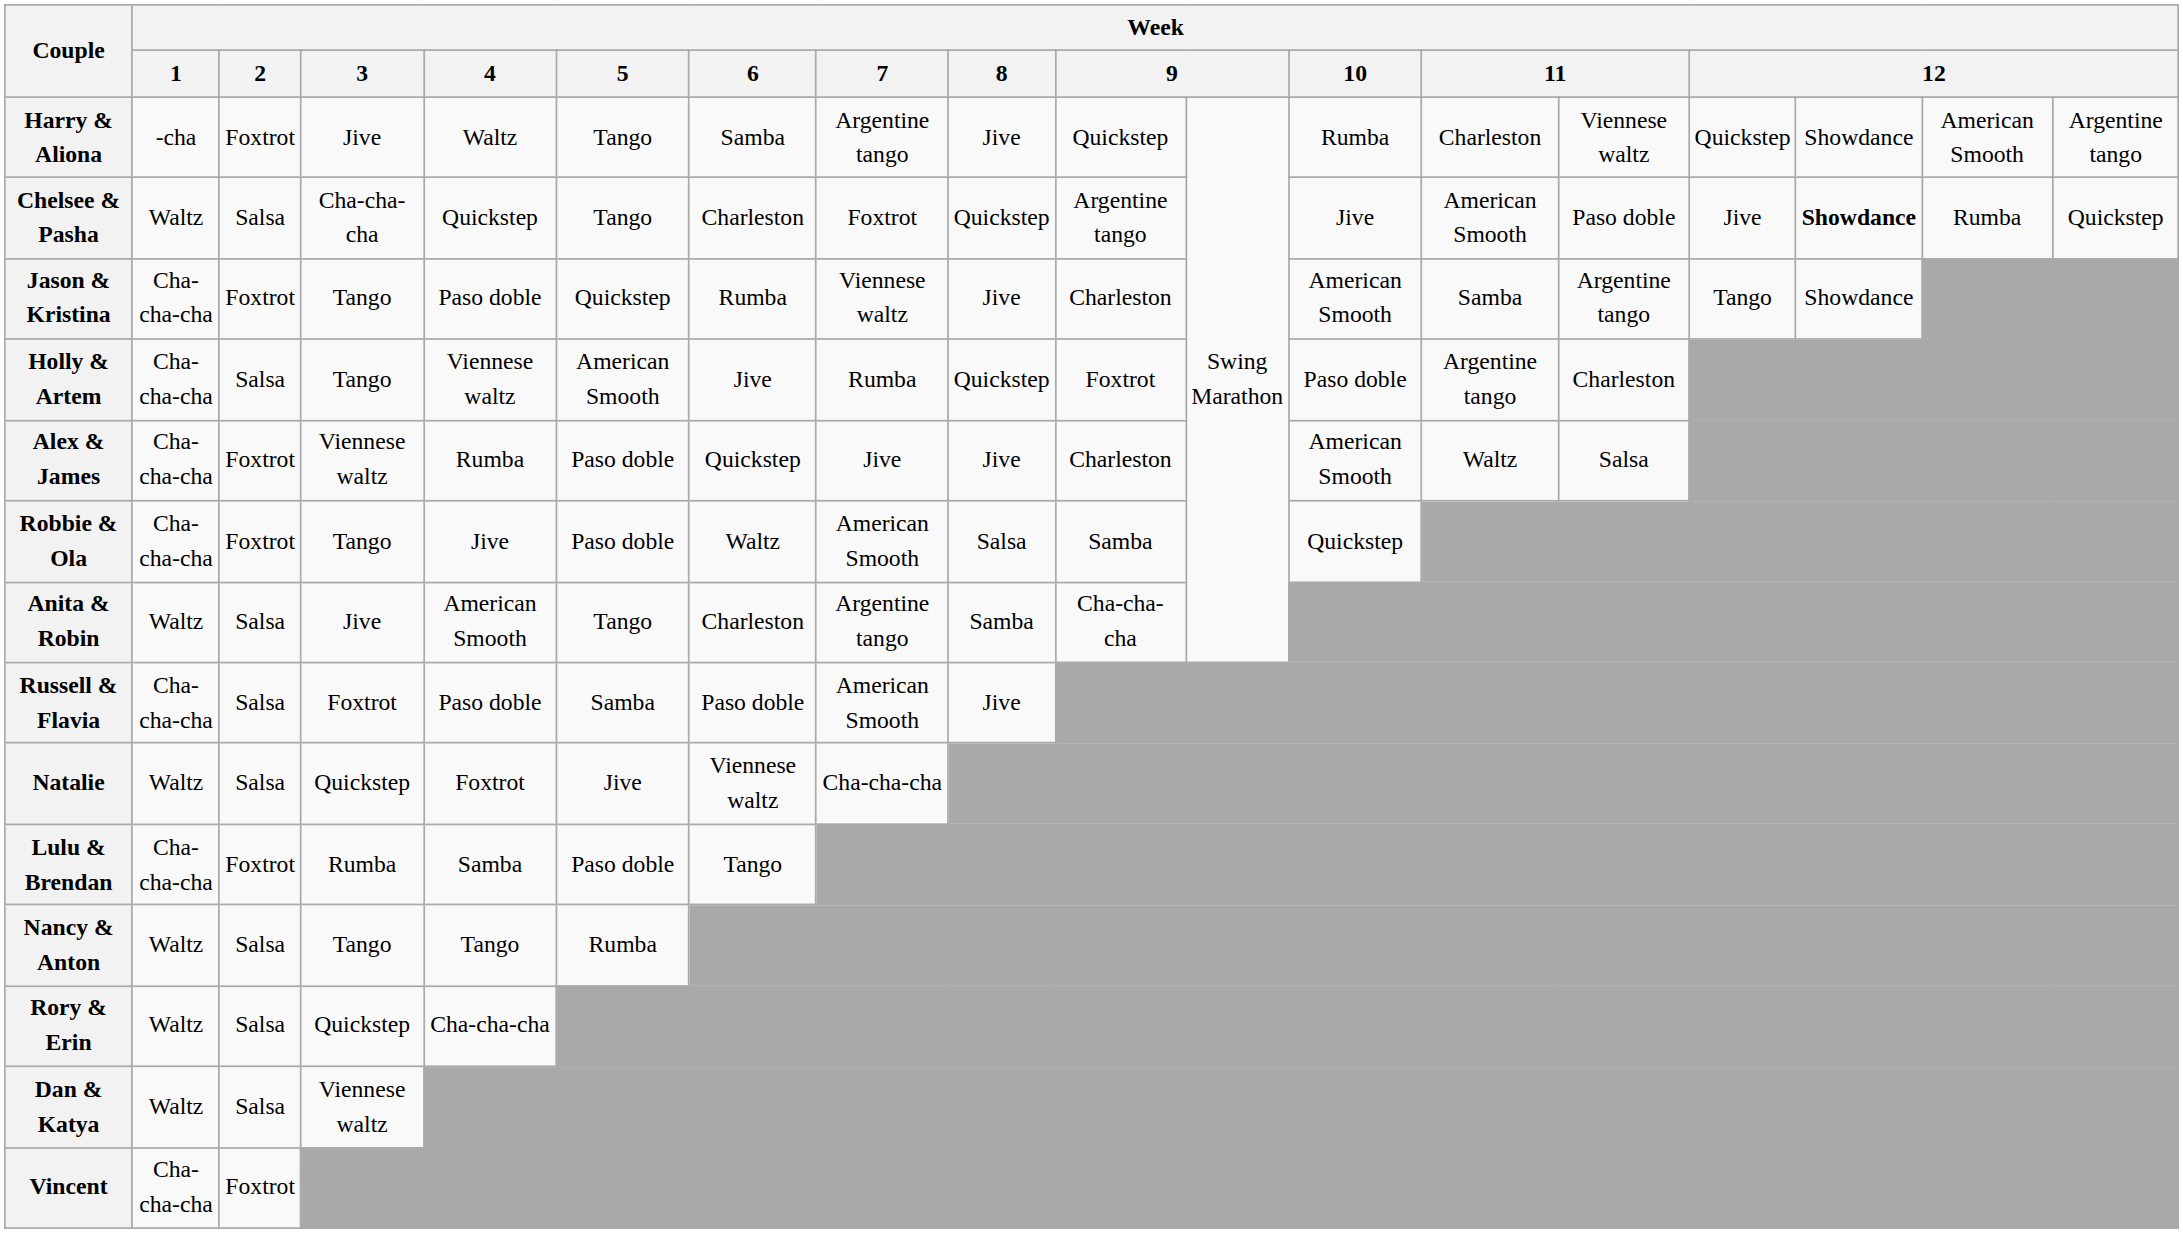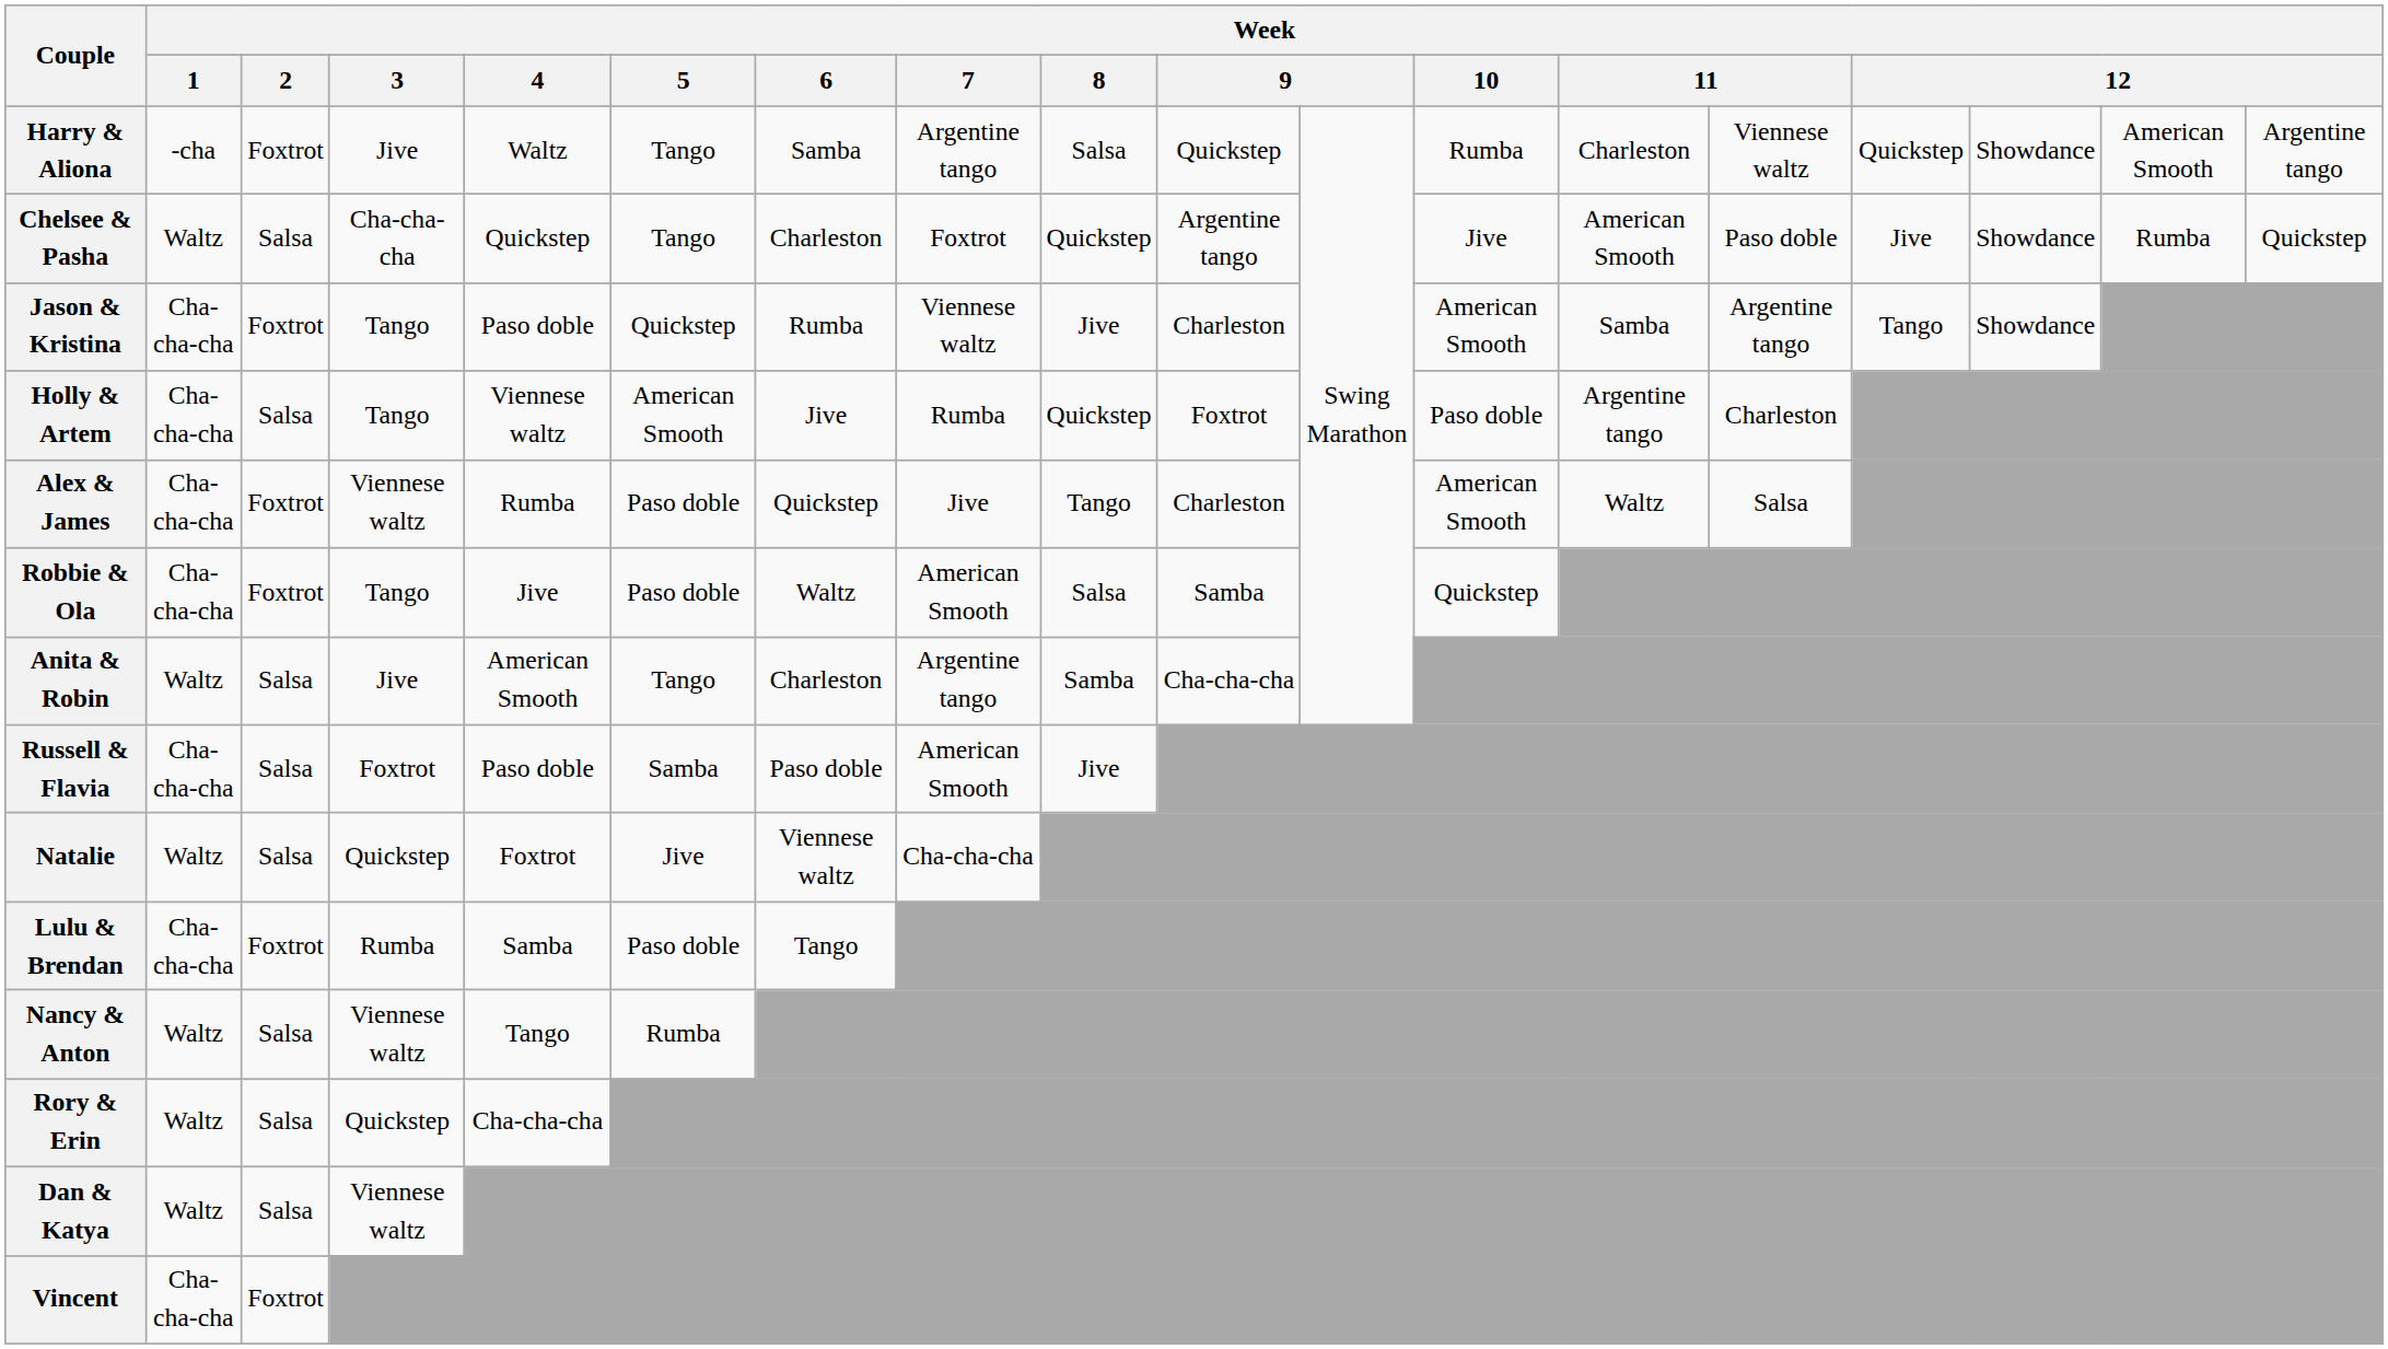Harry & Aliona | Week / 8: Jive -> Salsa
Chelsee & Pasha | column 16: bold -> normal
Alex & James | Week / 8: Jive -> Tango
Nancy & Anton | Week / 3: Tango -> Viennese waltz
